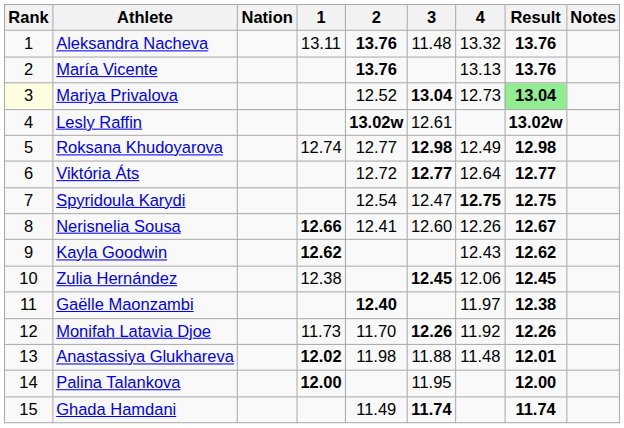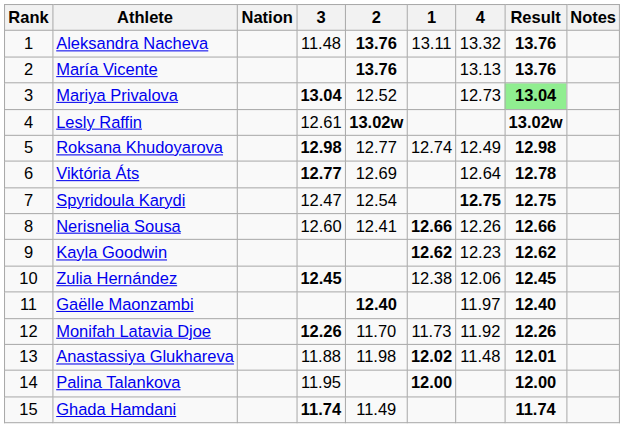columns swapped: 1 <-> 3
Mariya Privalova | Rank: lightyellow background -> no background
Viktória Áts | 2: 12.72 -> 12.69
Viktória Áts | Result: 12.77 -> 12.78
Nerisnelia Sousa | Result: 12.67 -> 12.66
Kayla Goodwin | 4: 12.43 -> 12.23
Gaëlle Maonzambi | Result: 12.38 -> 12.40
